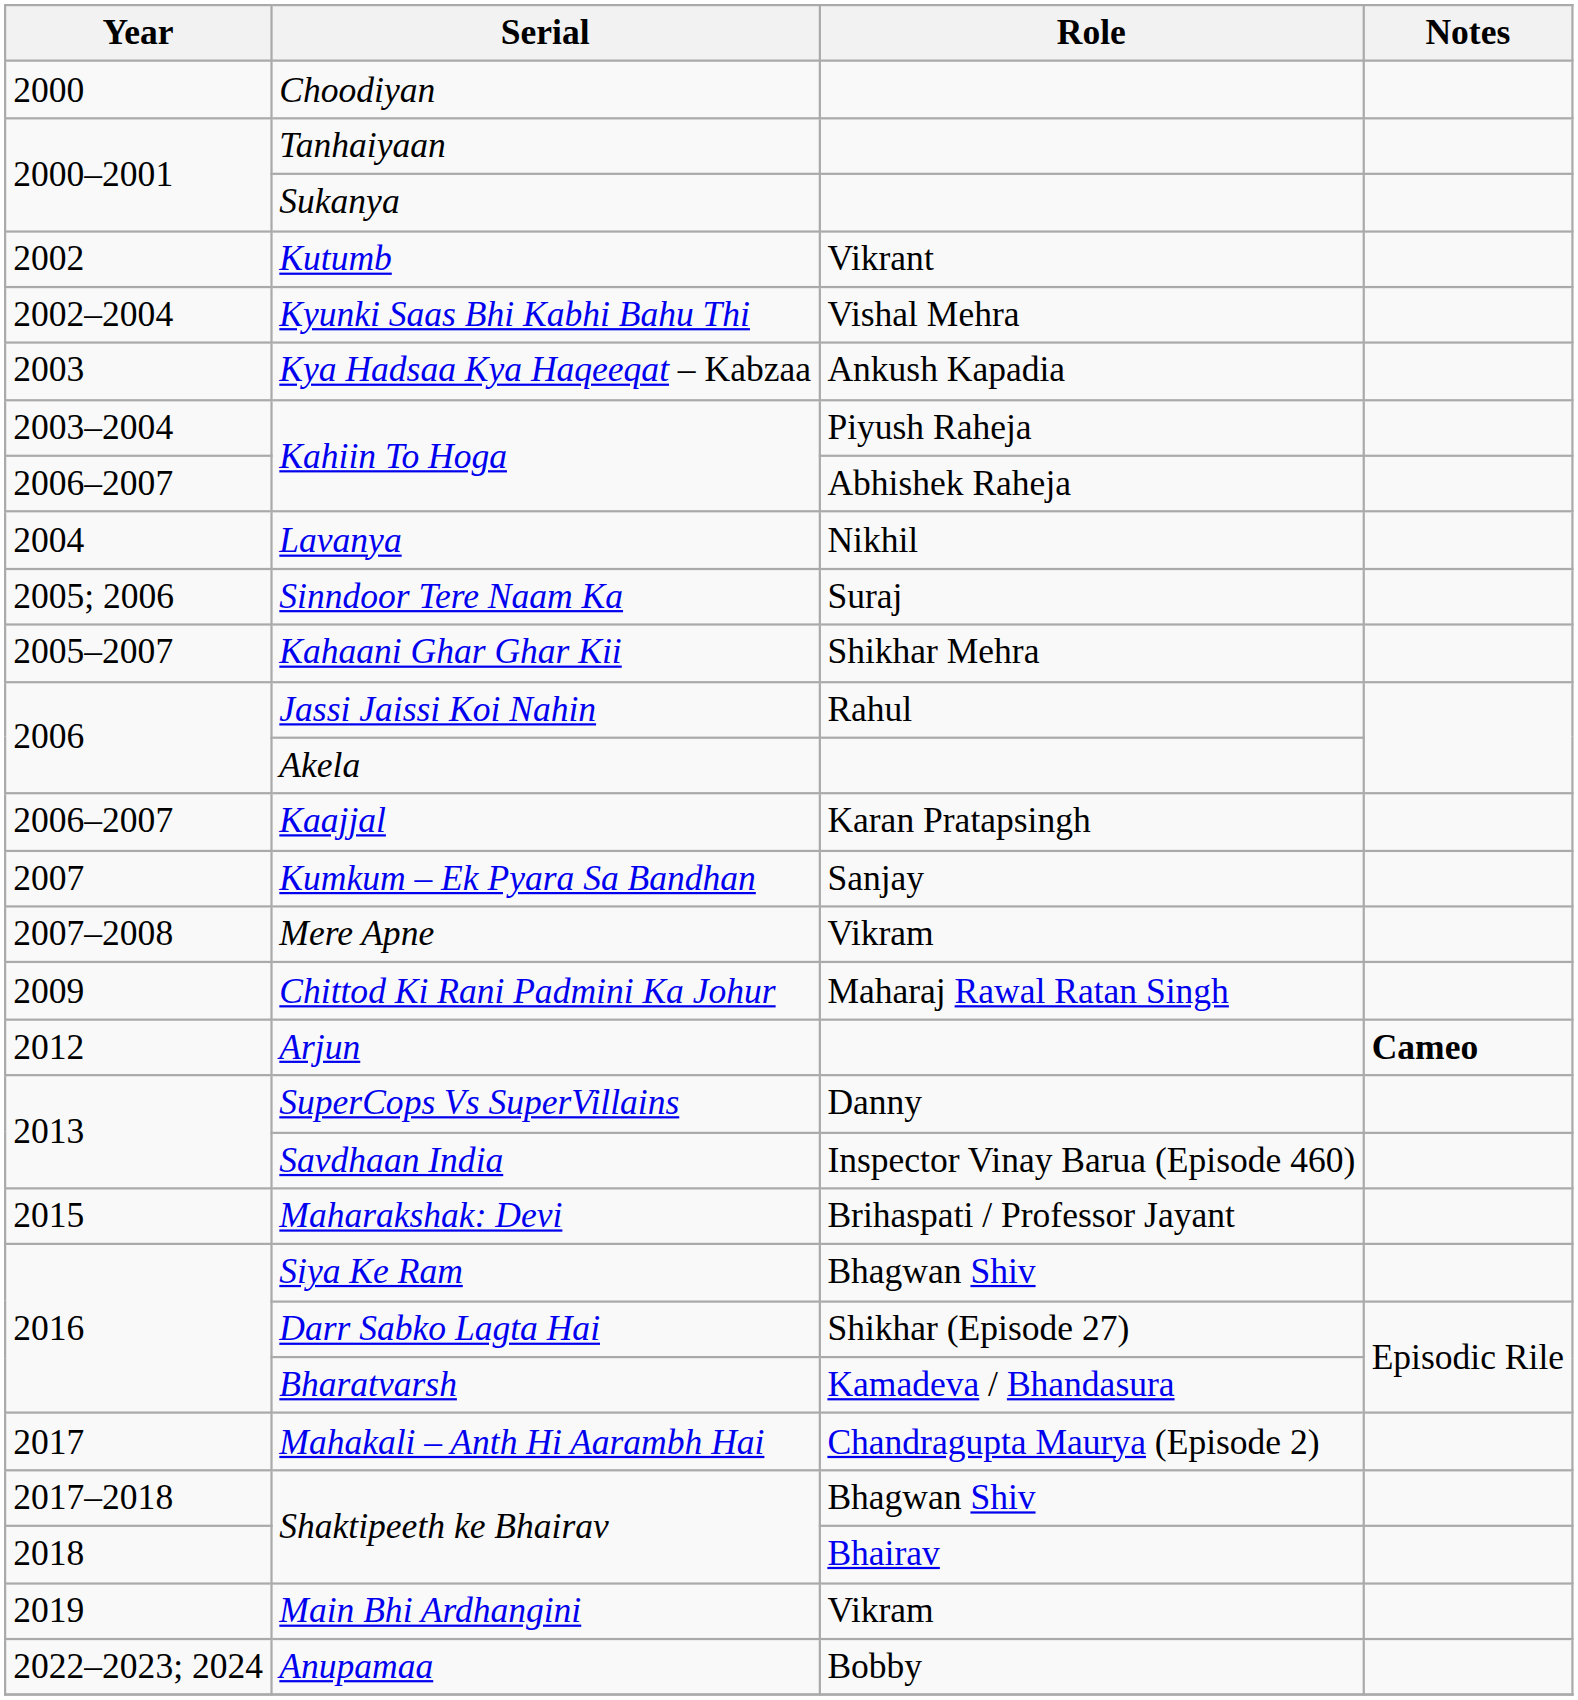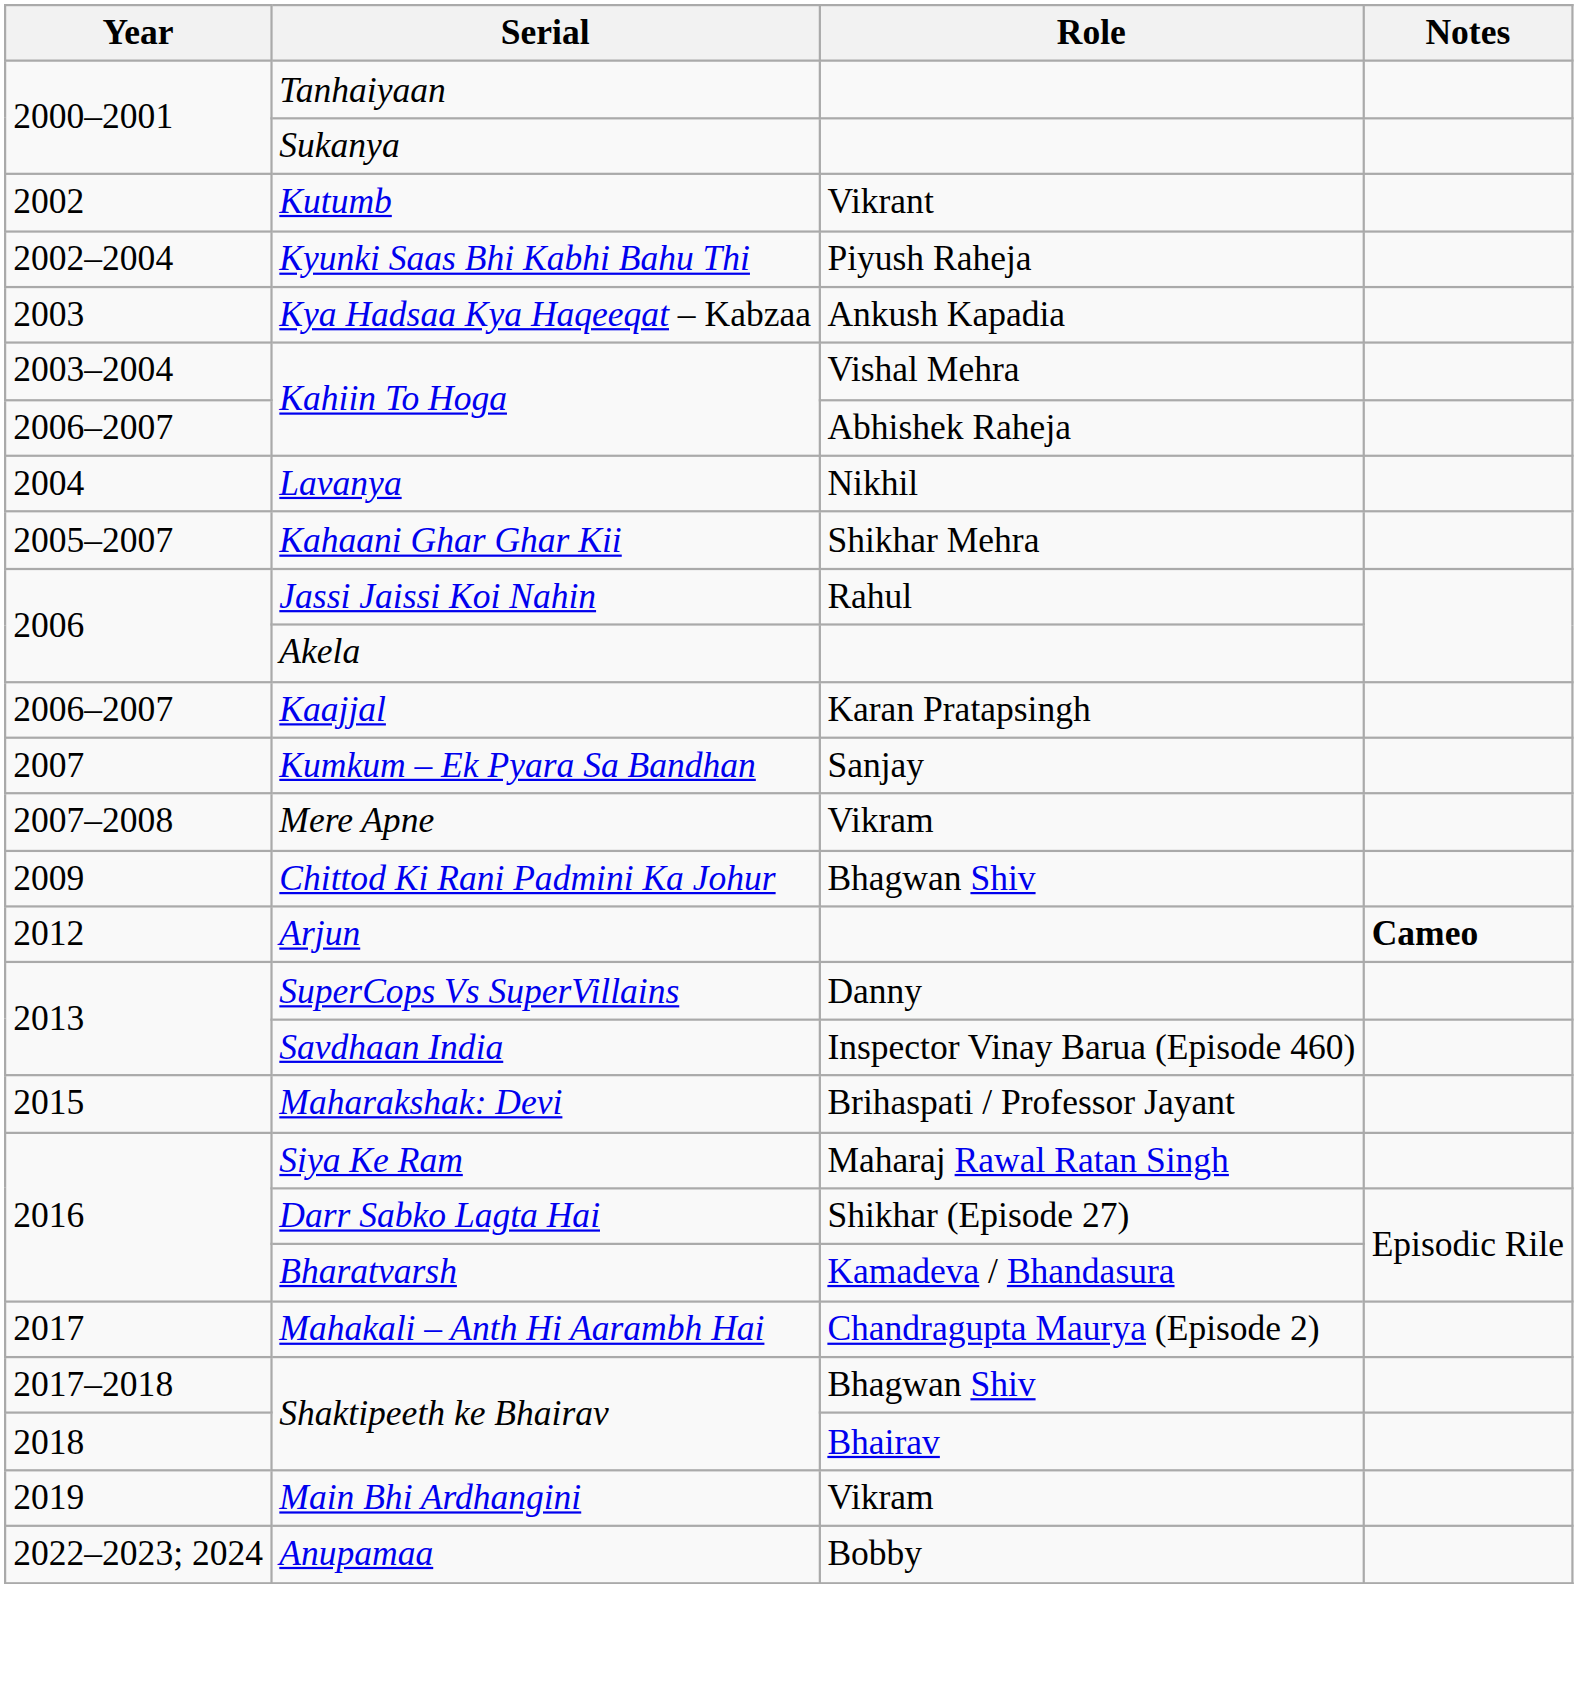- row: 2000 | Choodiyan
Kyunki Saas Bhi Kabhi Bahu Thi | Role: Vishal Mehra -> Piyush Raheja
2003–2004 / Kahiin To Hoga | Role: Piyush Raheja -> Vishal Mehra
- row: 2005; 2006 | Sinndoor Tere Naam Ka | Suraj
Chittod Ki Rani Padmini Ka Johur | Role: Maharaj Rawal Ratan Singh -> Bhagwan Shiv
Siya Ke Ram | Role: Bhagwan Shiv -> Maharaj Rawal Ratan Singh
